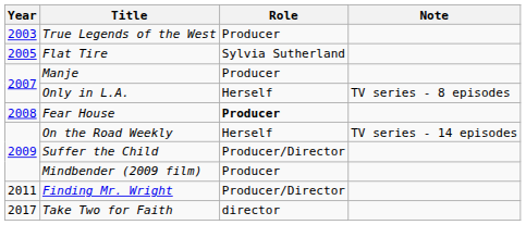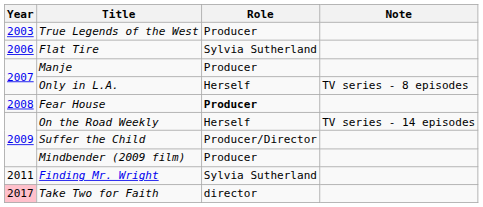Flat Tire | Year: 2005 -> 2006
Finding Mr. Wright | Role: Producer/Director -> Sylvia Sutherland
Take Two for Faith | Year: no background -> pink background
